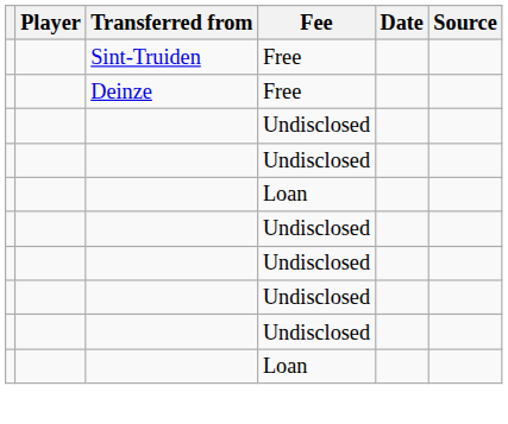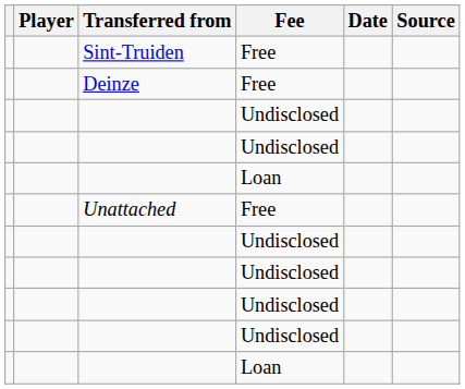+ row: Unattached | Free
